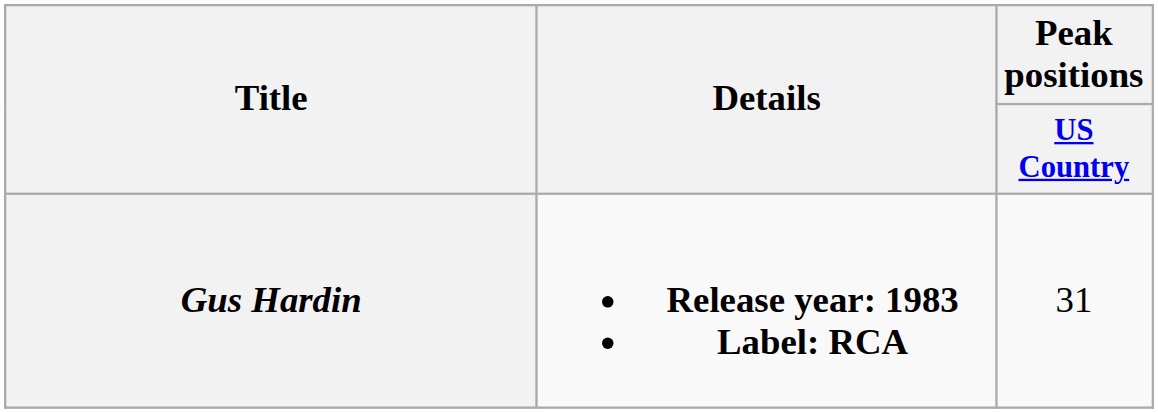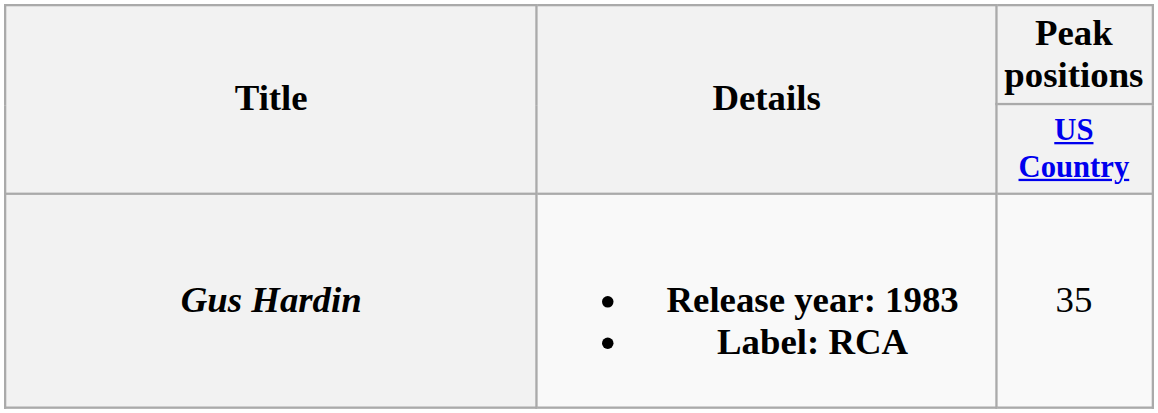Gus Hardin | Peak positions / US Country: 31 -> 35
